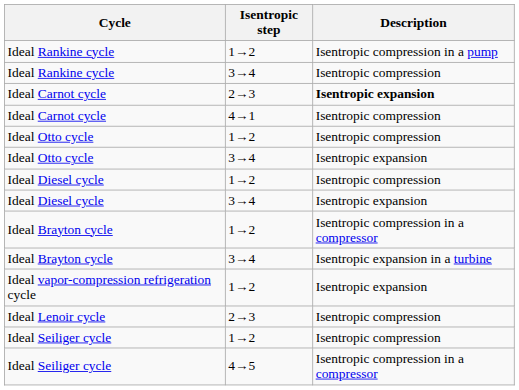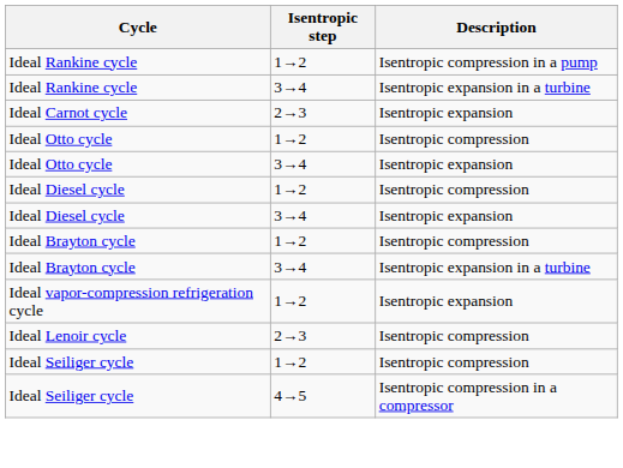Ideal Rankine cycle / 3→4 | Description: Isentropic compression -> Isentropic expansion in a turbine
Ideal Carnot cycle / 2→3 | Description: bold -> normal
- row: Ideal Carnot cycle | 4→1 | Isentropic compression
Ideal Brayton cycle / 1→2 | Description: Isentropic compression in a compressor -> Isentropic compression
